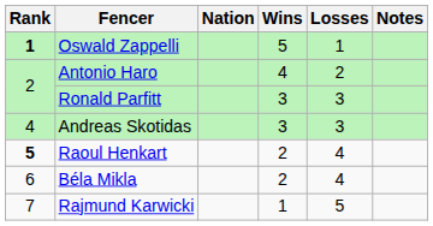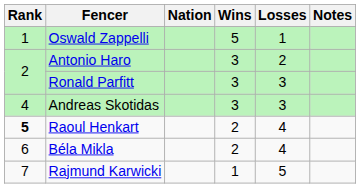Oswald Zappelli | Rank: bold -> normal
Antonio Haro | Wins: 4 -> 3
